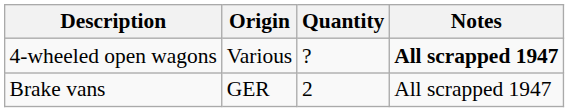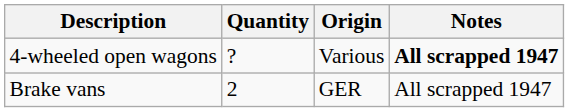columns swapped: Origin <-> Quantity
